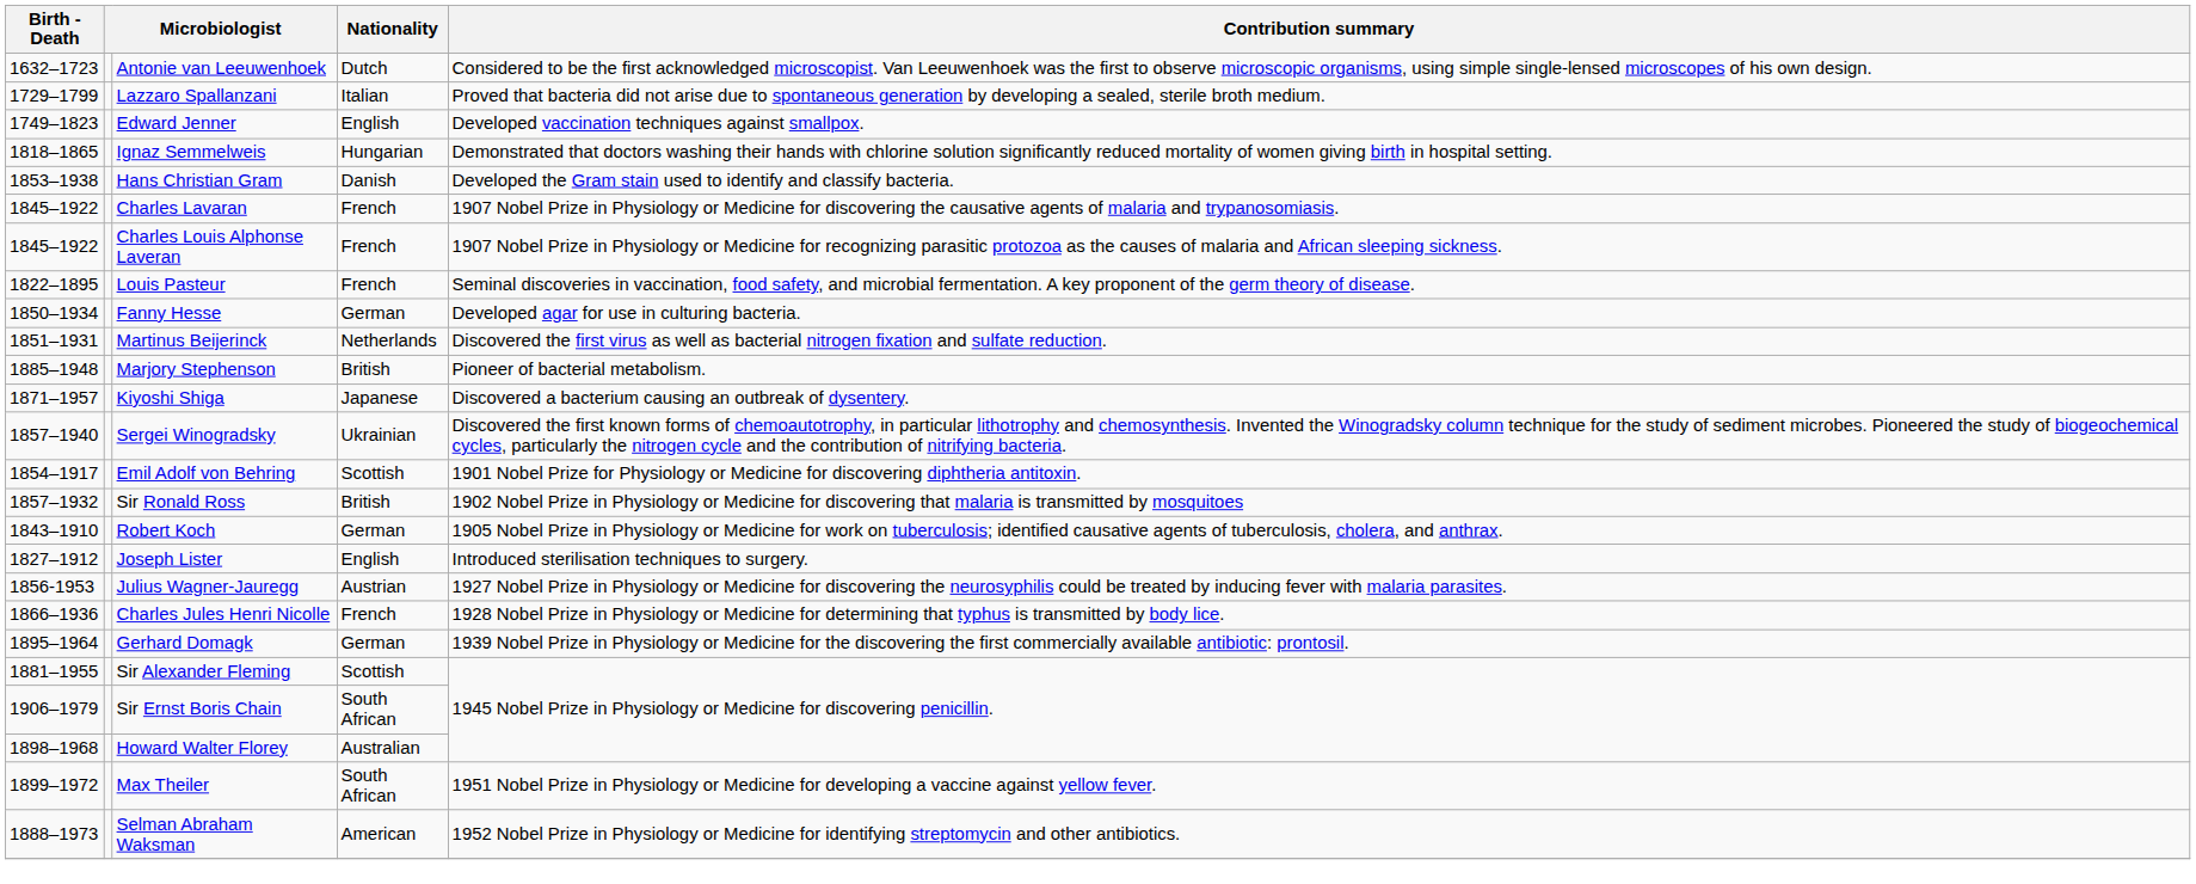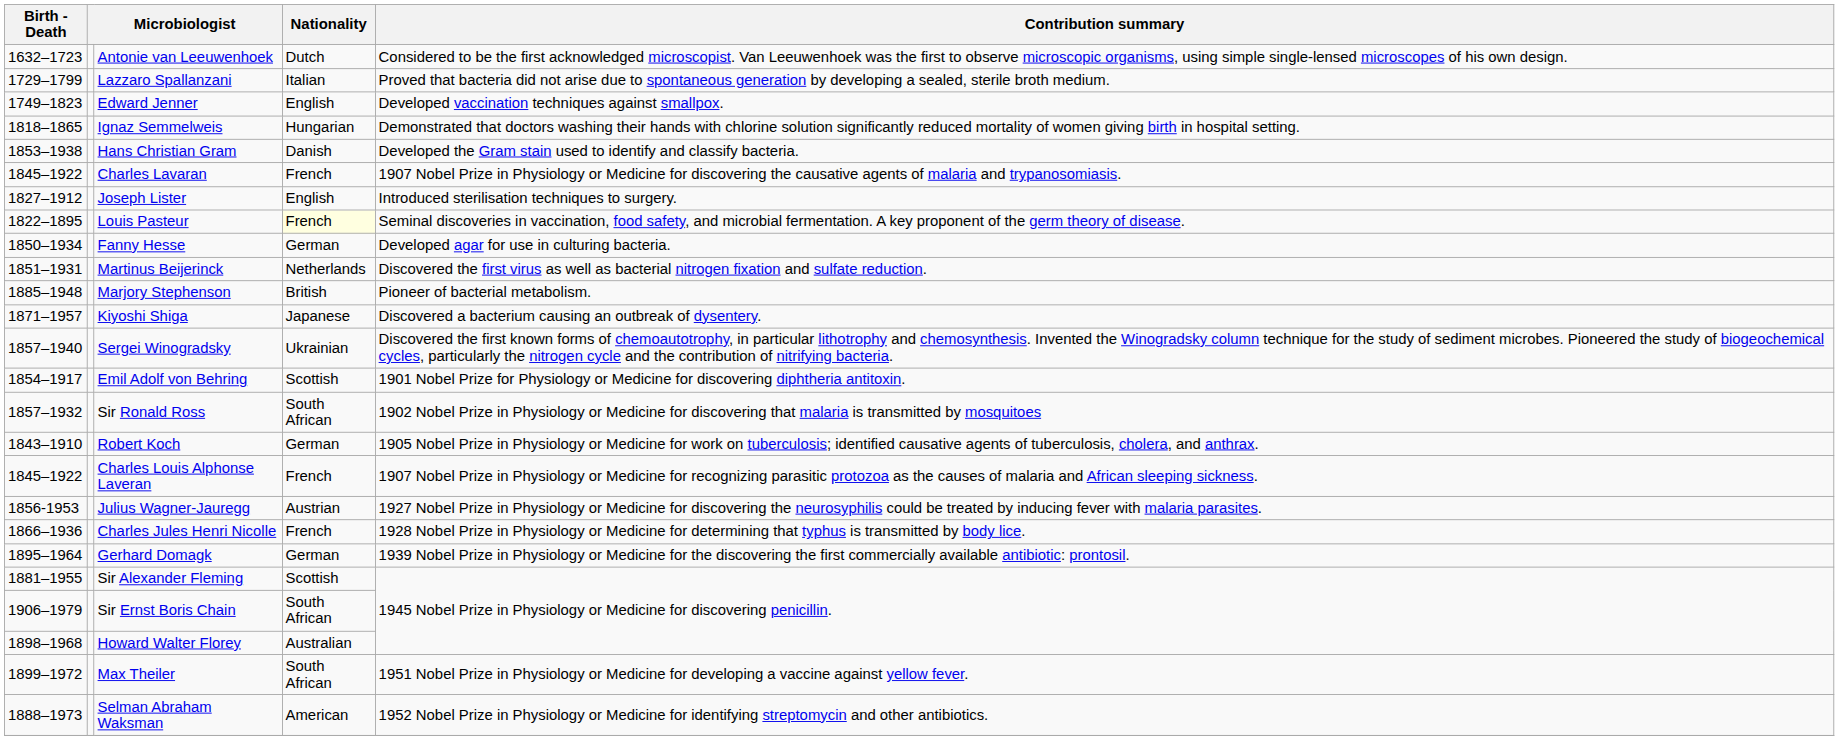rows swapped: Joseph Lister <-> Charles Louis Alphonse Laveran
Louis Pasteur | Nationality: no background -> lightyellow background
Sir Ronald Ross | Nationality: British -> South African
